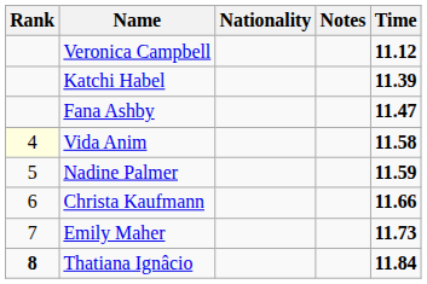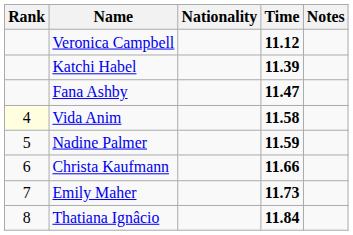columns swapped: Time <-> Notes
Thatiana Ignâcio | Rank: bold -> normal
